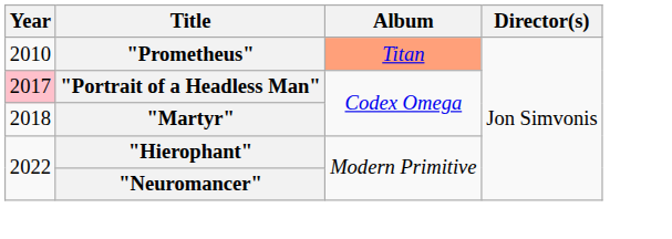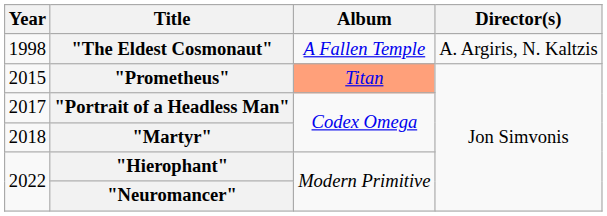+ row: 1998 | "The Eldest Cosmonaut" | A Fallen Temple | A. Argiris, N. Kaltzis
"Prometheus" | Year: 2010 -> 2015
"Portrait of a Headless Man" | Year: pink background -> no background
